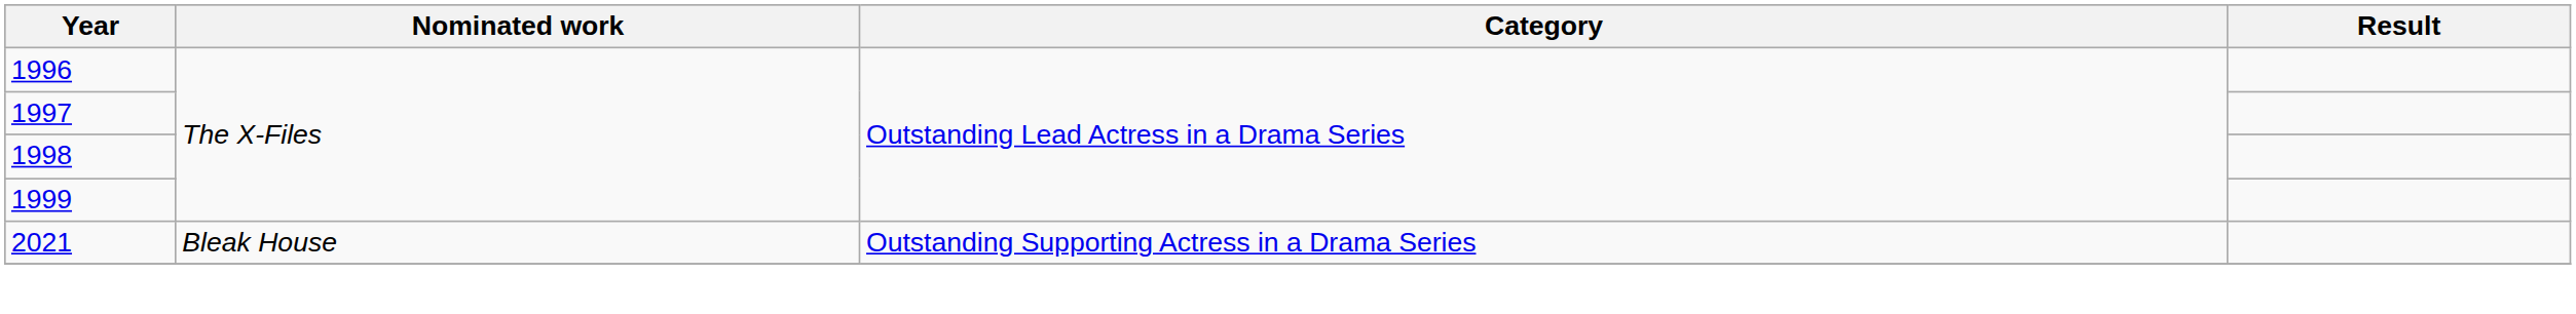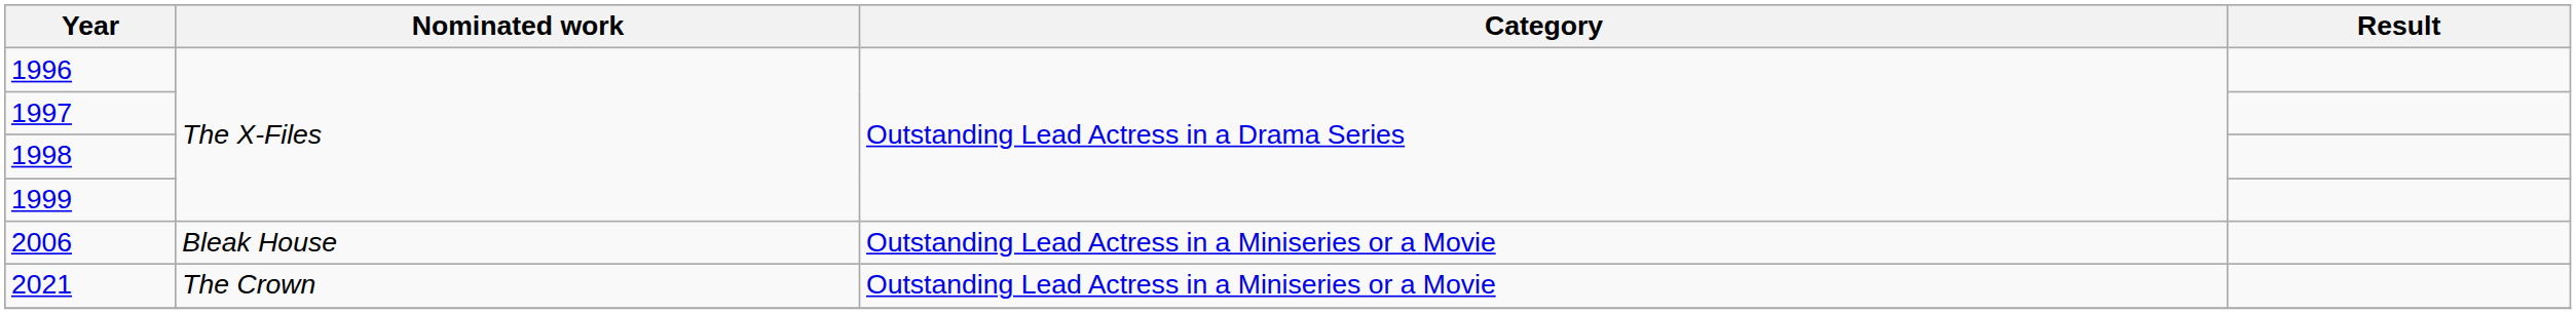+ row: 2006 | Bleak House | Outstanding Lead Actress in a Miniseries or a Movie
2021 | Nominated work: Bleak House -> The Crown
2021 | Category: Outstanding Supporting Actress in a Drama Series -> Outstanding Lead Actress in a Miniseries or a Movie
